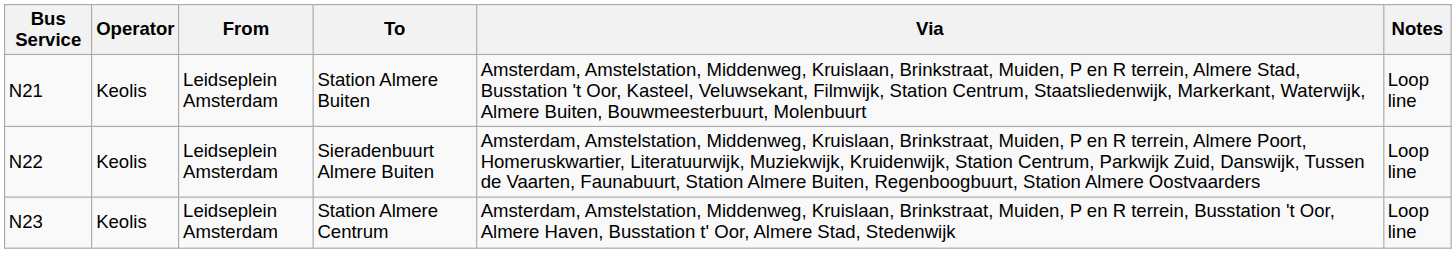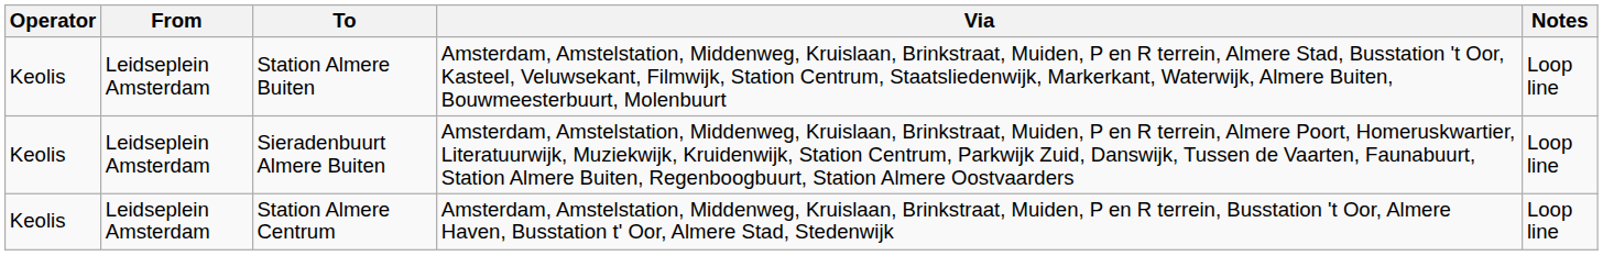- column: Bus Service | N21 | N22 | N23
